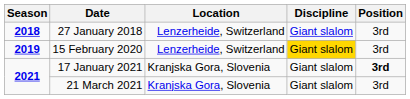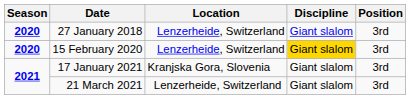27 January 2018 | Season: 2018 -> 2020
15 February 2020 | Season: 2019 -> 2020
17 January 2021 | Position: bold -> normal
21 March 2021 | Location: Kranjska Gora, Slovenia -> Lenzerheide, Switzerland
